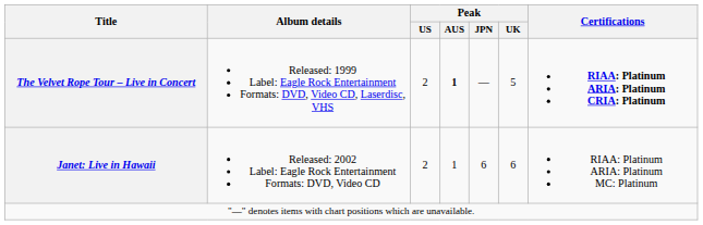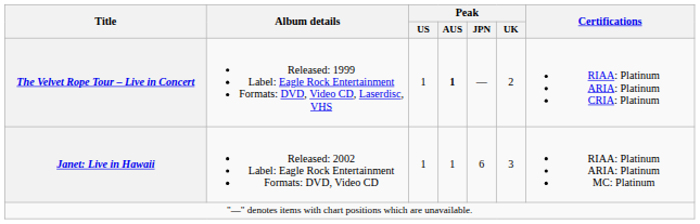The Velvet Rope Tour – Live in Concert | Peak / US: 2 -> 1
The Velvet Rope Tour – Live in Concert | Peak / UK: 5 -> 2
The Velvet Rope Tour – Live in Concert | Certifications: bold -> normal
Janet: Live in Hawaii | Peak / US: 2 -> 1
Janet: Live in Hawaii | Peak / UK: 6 -> 3
